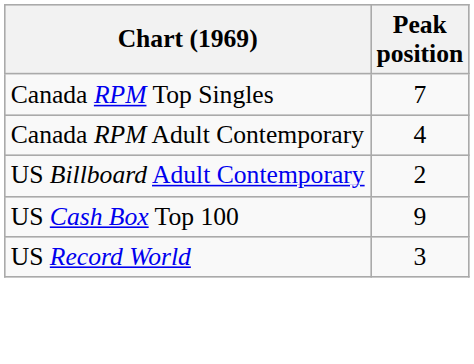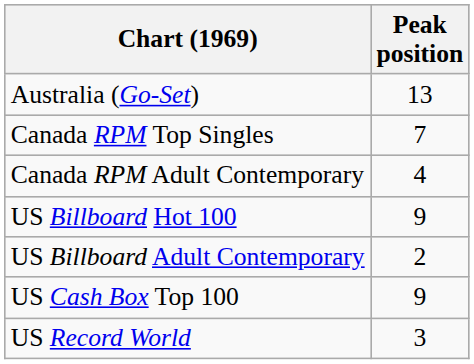+ row: Australia (Go-Set) | 13
+ row: US Billboard Hot 100 | 9
